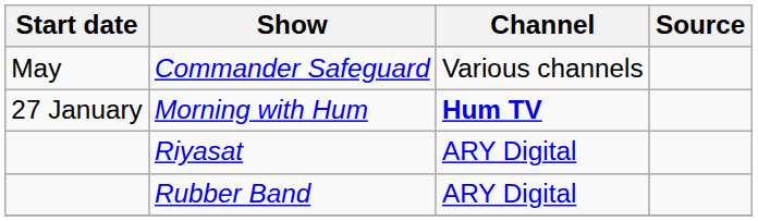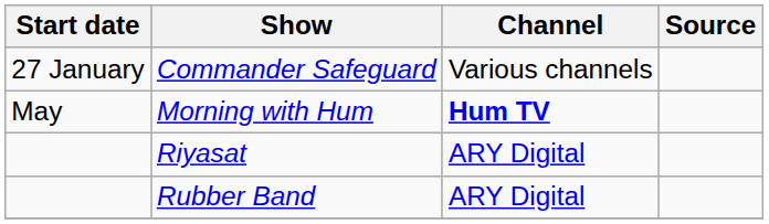Commander Safeguard | Start date: May -> 27 January
Morning with Hum | Start date: 27 January -> May
